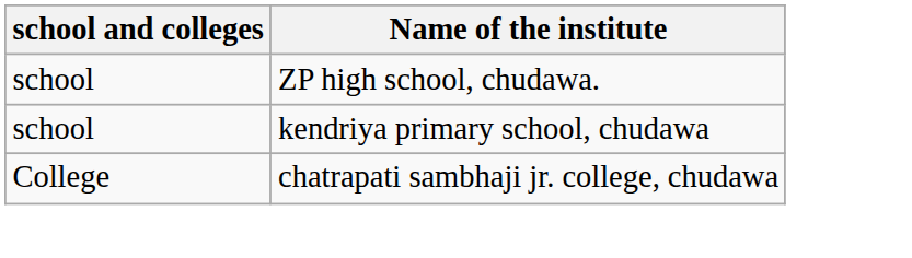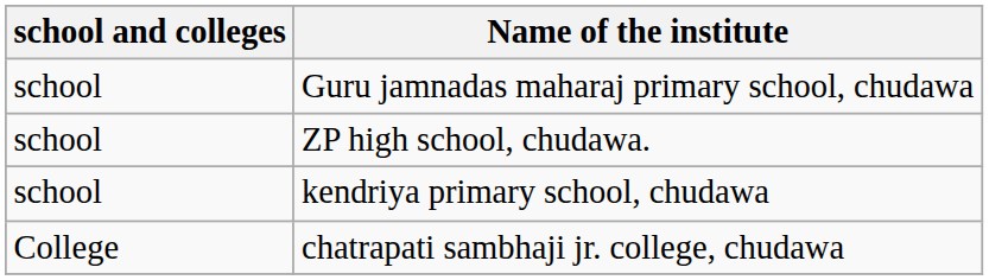+ row: school | Guru jamnadas maharaj primary school, chudawa
